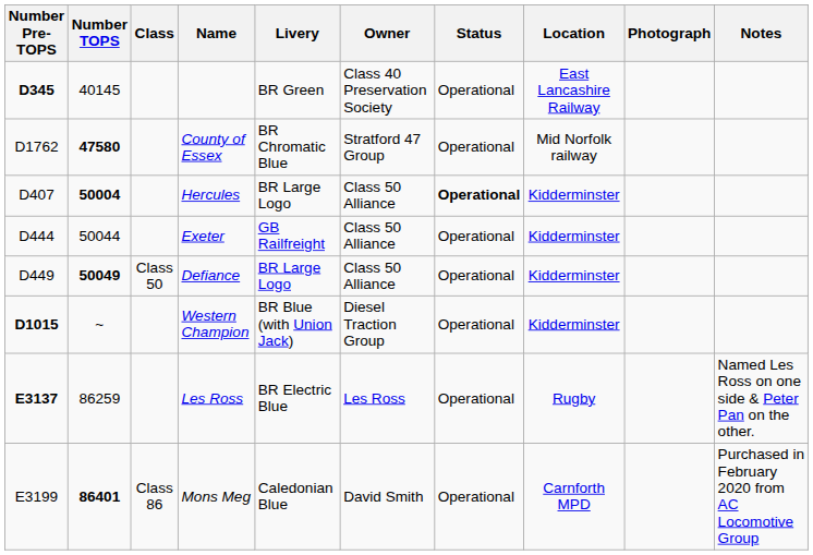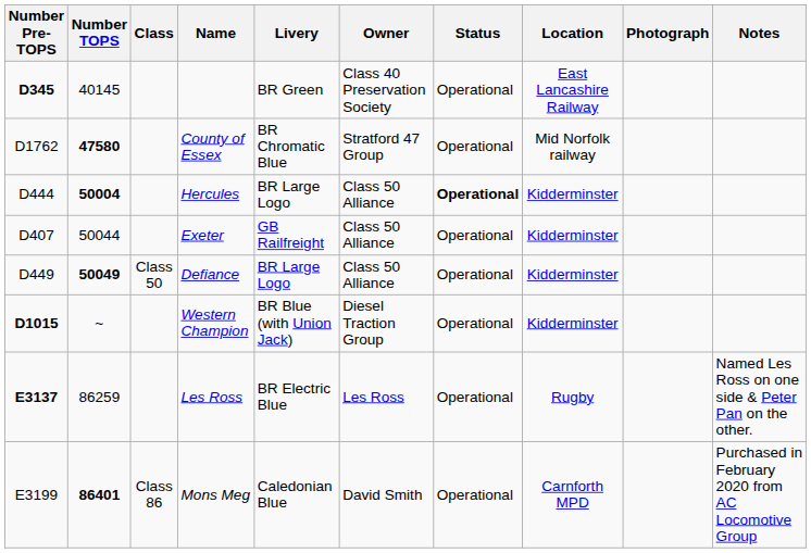Hercules | Number Pre-TOPS: D407 -> D444
Exeter | Number Pre-TOPS: D444 -> D407
